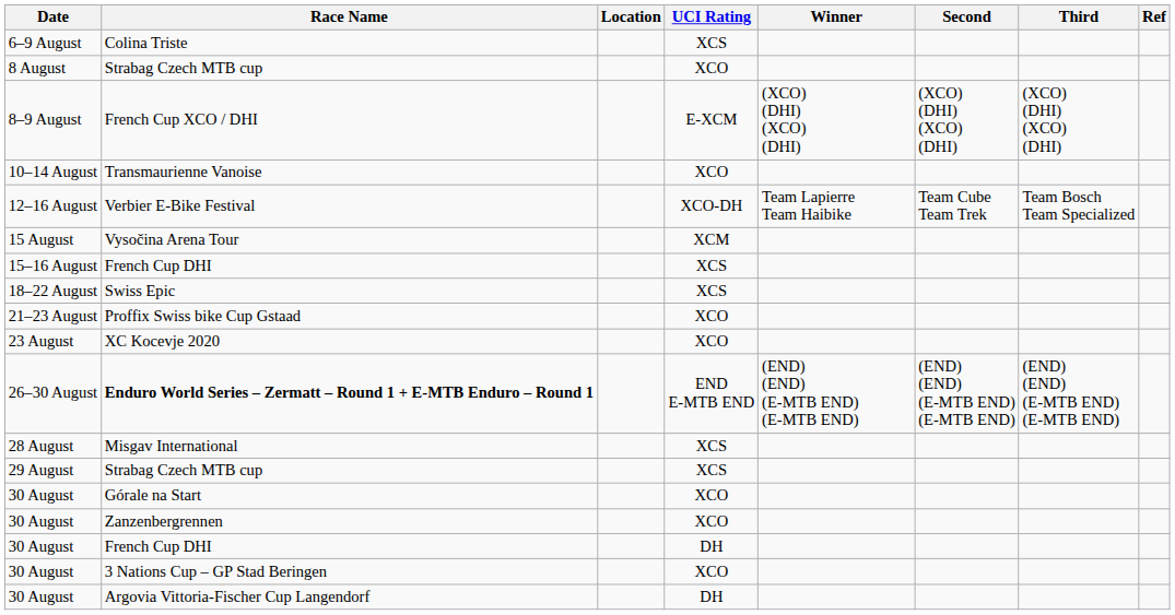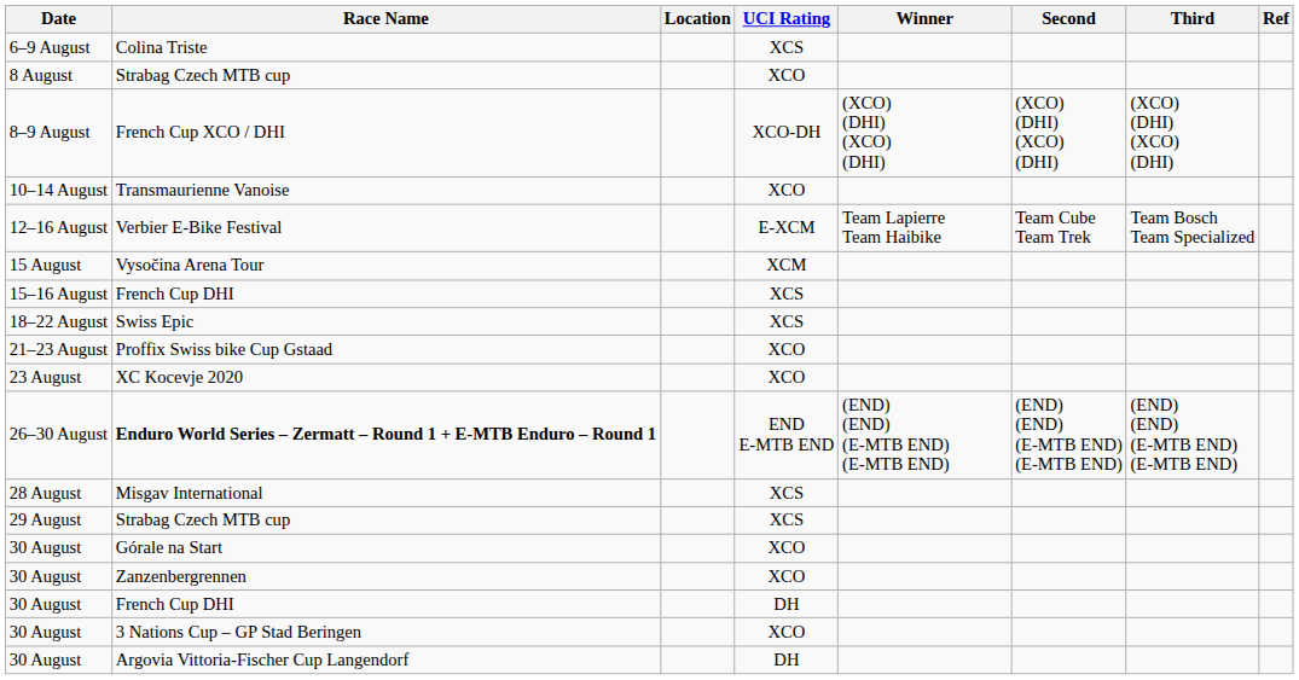French Cup XCO / DHI | UCI Rating: E-XCM -> XCO-DH
Verbier E-Bike Festival | UCI Rating: XCO-DH -> E-XCM
